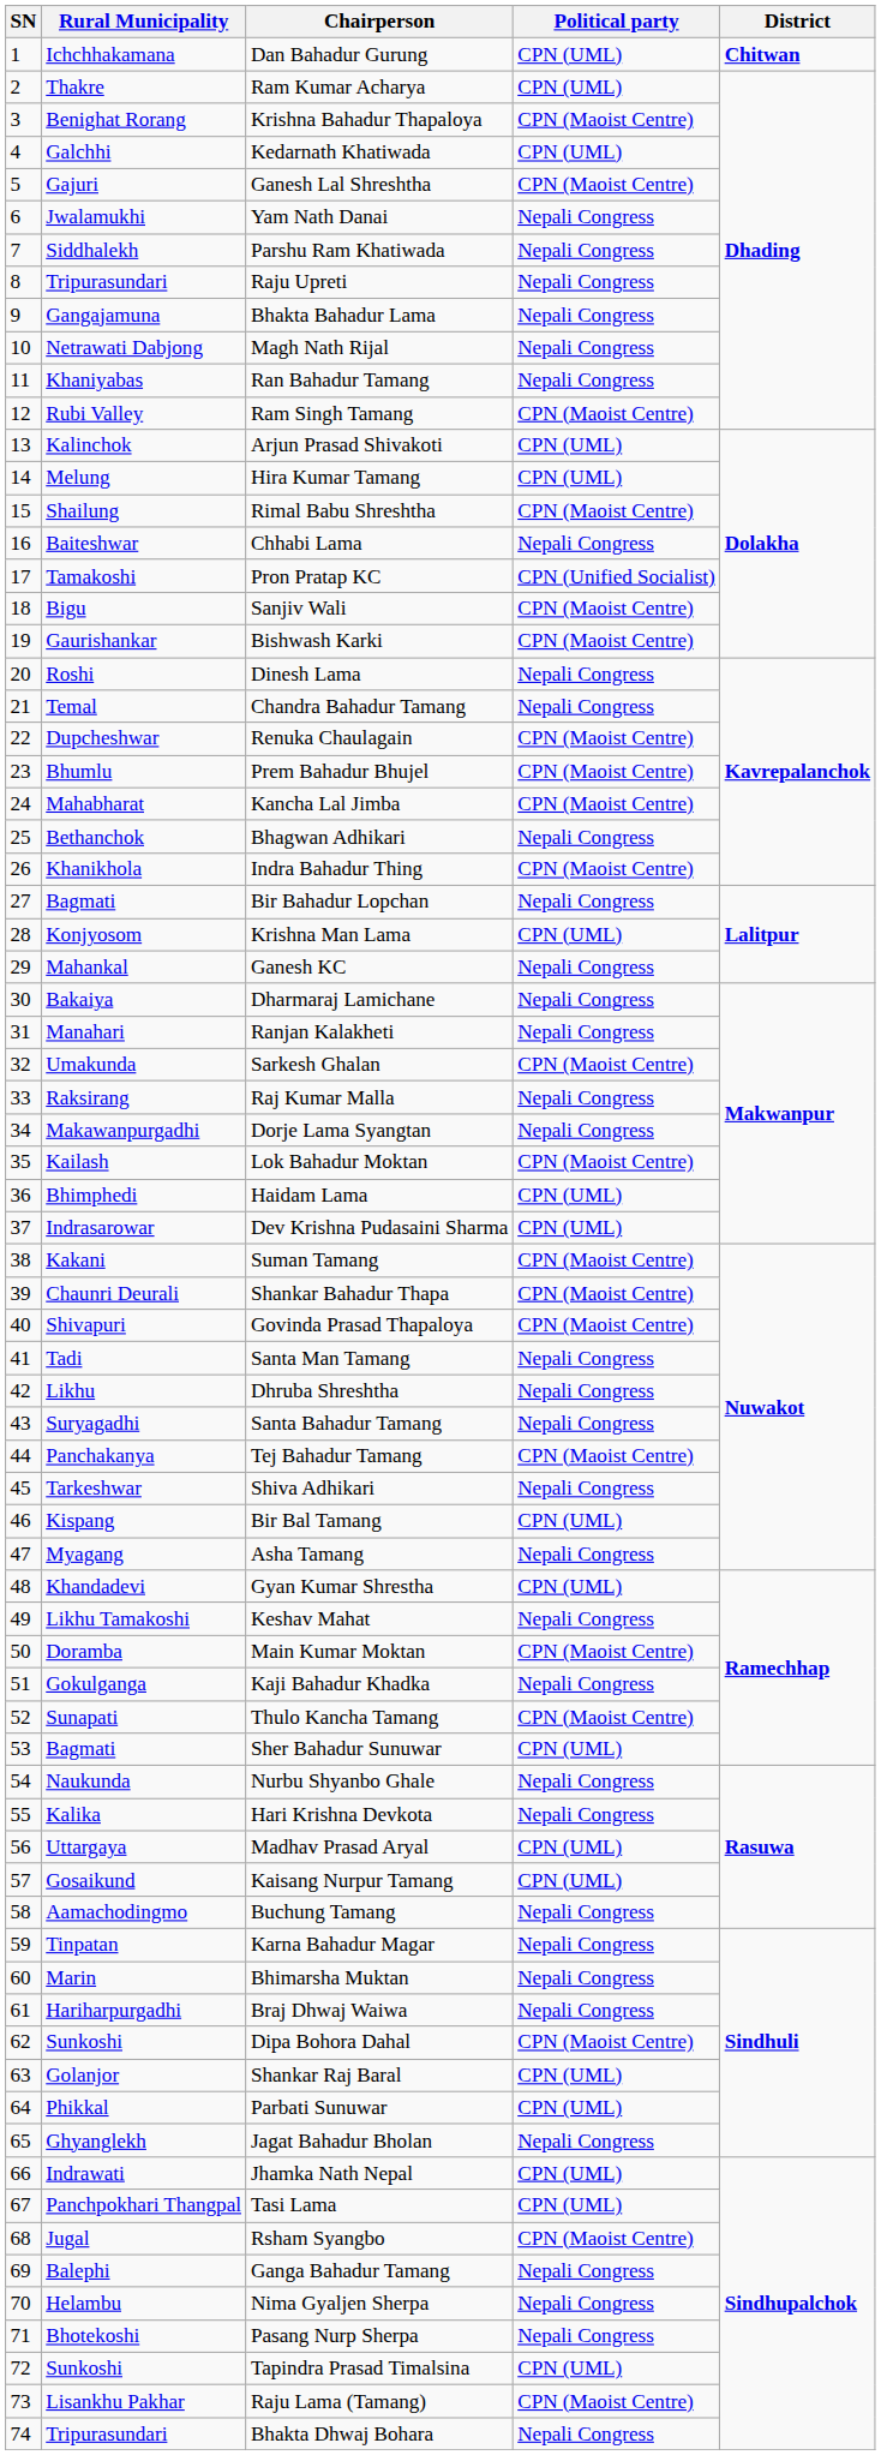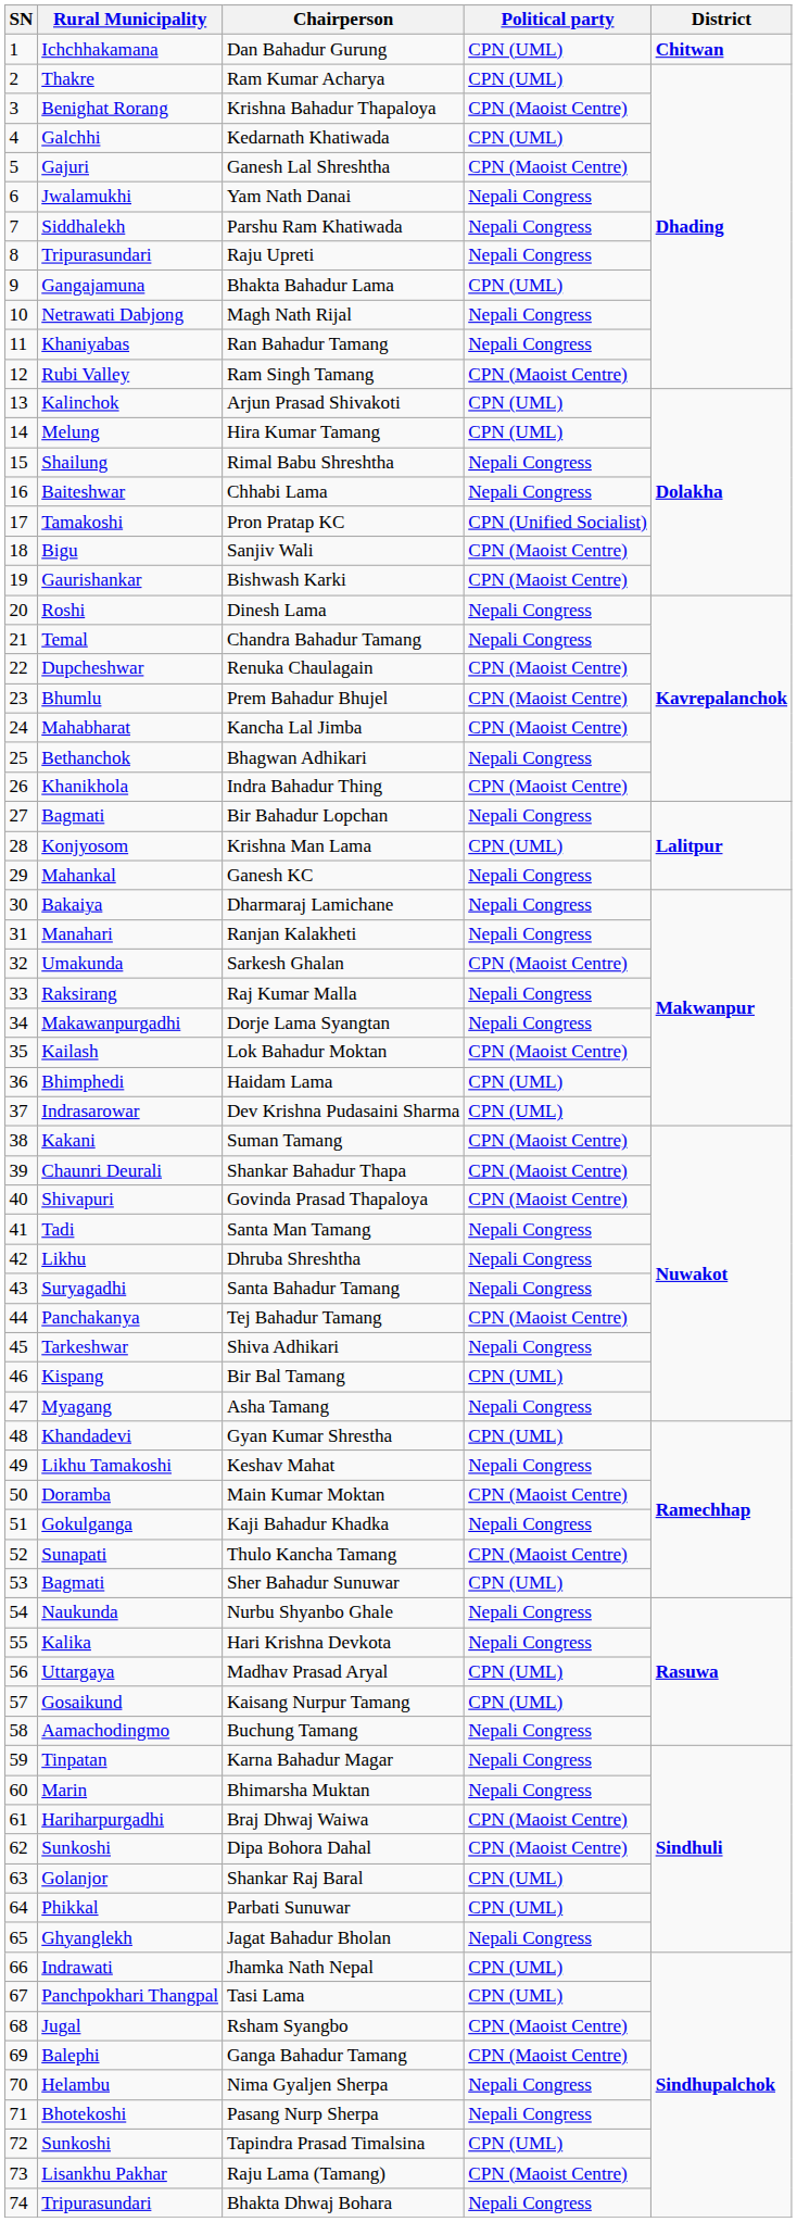Bhakta Bahadur Lama | Political party: Nepali Congress -> CPN (UML)
Rimal Babu Shreshtha | Political party: CPN (Maoist Centre) -> Nepali Congress
Braj Dhwaj Waiwa | Political party: Nepali Congress -> CPN (Maoist Centre)
Ganga Bahadur Tamang | Political party: Nepali Congress -> CPN (Maoist Centre)
